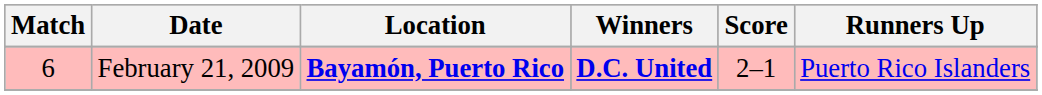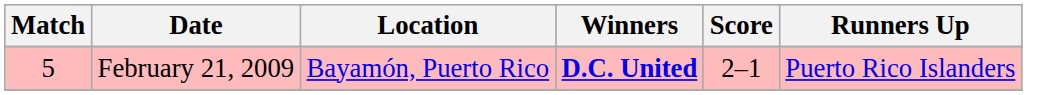February 21, 2009 | Match: 6 -> 5
February 21, 2009 | Location: bold -> normal
